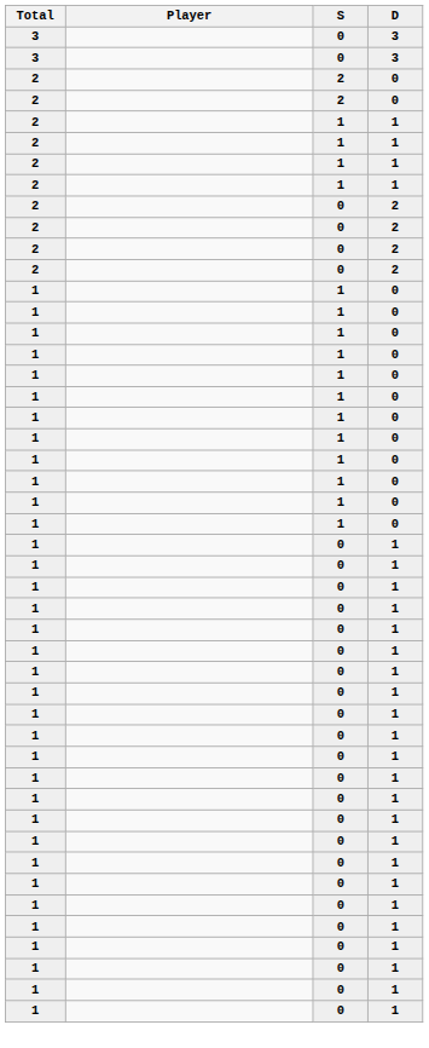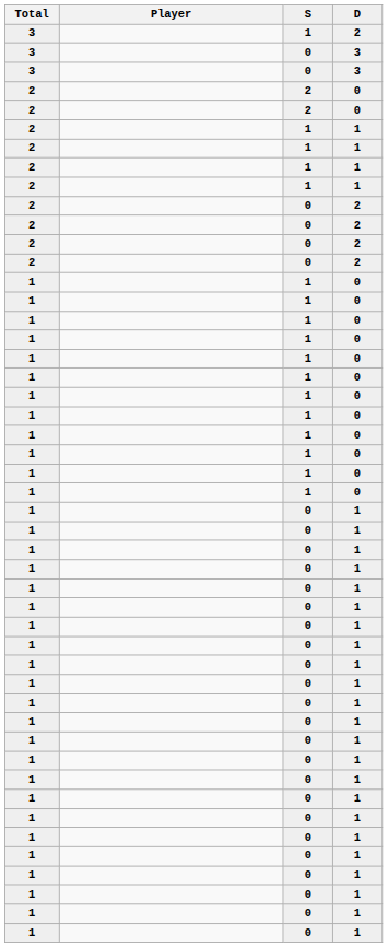+ row: 3 | 1 | 2
